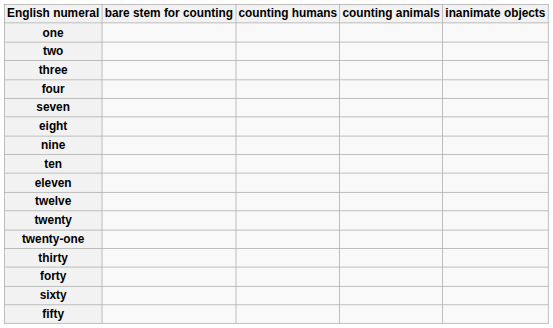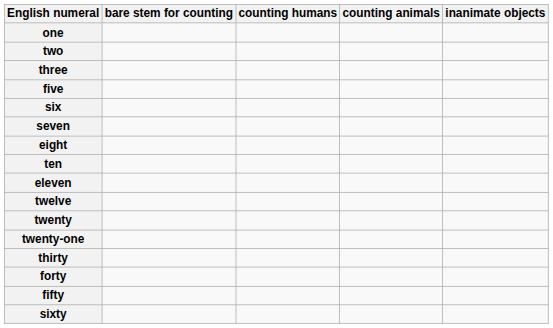- row: four
+ row: five
+ row: six
- row: nine
rows swapped: fifty <-> sixty
